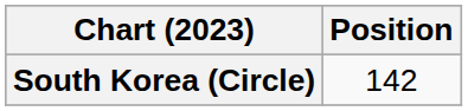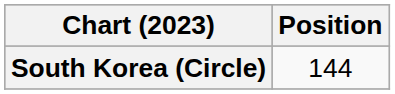South Korea (Circle) | Position: 142 -> 144
